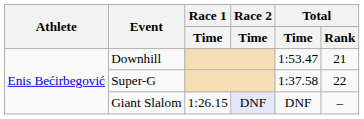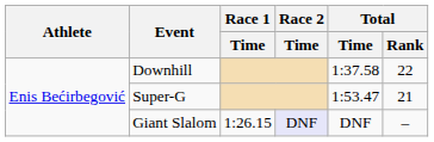Downhill | Total / Time: 1:53.47 -> 1:37.58
Downhill | Total / Rank: 21 -> 22
Super-G | Total / Time: 1:37.58 -> 1:53.47
Super-G | Total / Rank: 22 -> 21
